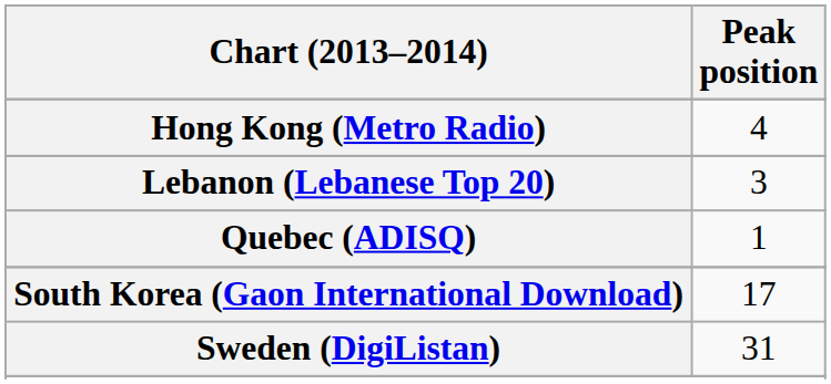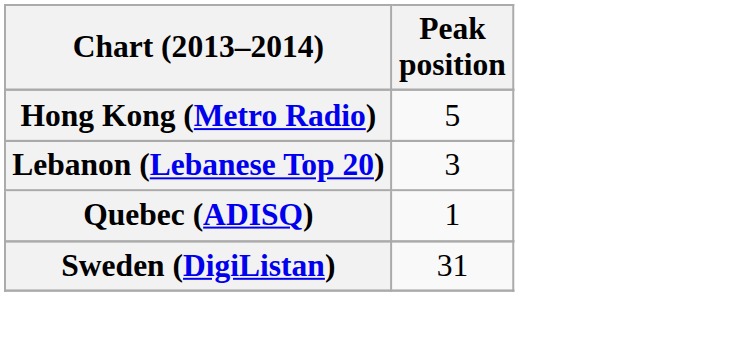Hong Kong (Metro Radio) | Peak position: 4 -> 5
- row: South Korea (Gaon International Download) | 17
